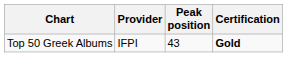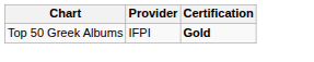- column: Peak position | 43
